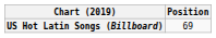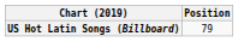US Hot Latin Songs (Billboard) | Position: 69 -> 79
